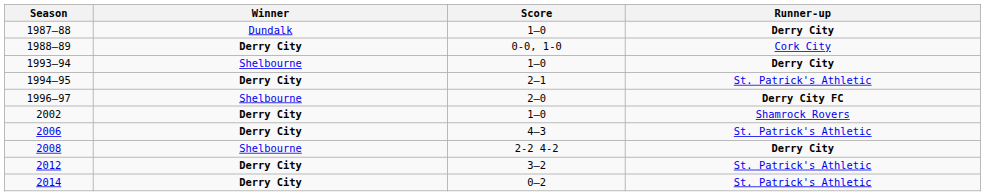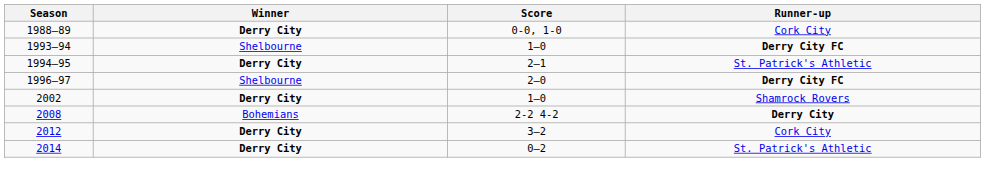- row: 1987–88 | Dundalk | 1–0 | Derry City
1993–94 | Runner-up: Derry City -> Derry City FC
- row: 2006 | Derry City | 4–3 | St. Patrick's Athletic
2008 | Winner: Shelbourne -> Bohemians
2012 | Runner-up: St. Patrick's Athletic -> Cork City
